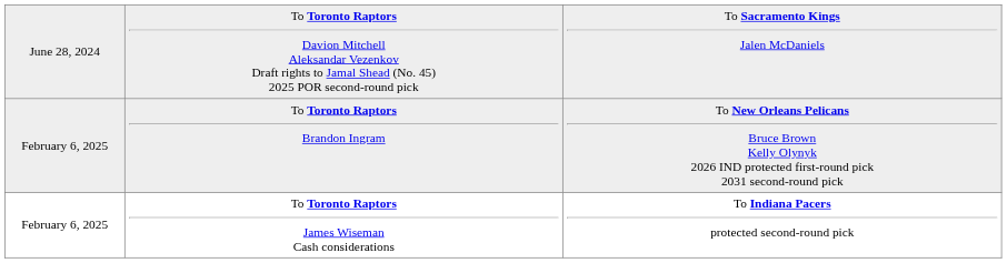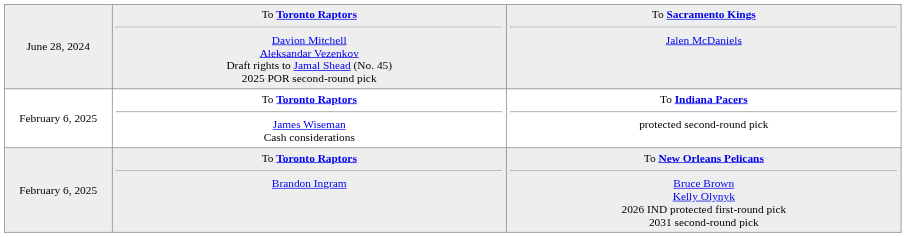rows swapped: To Toronto Raptors James Wiseman Cash considerations <-> To Toronto Raptors Brandon Ingram
